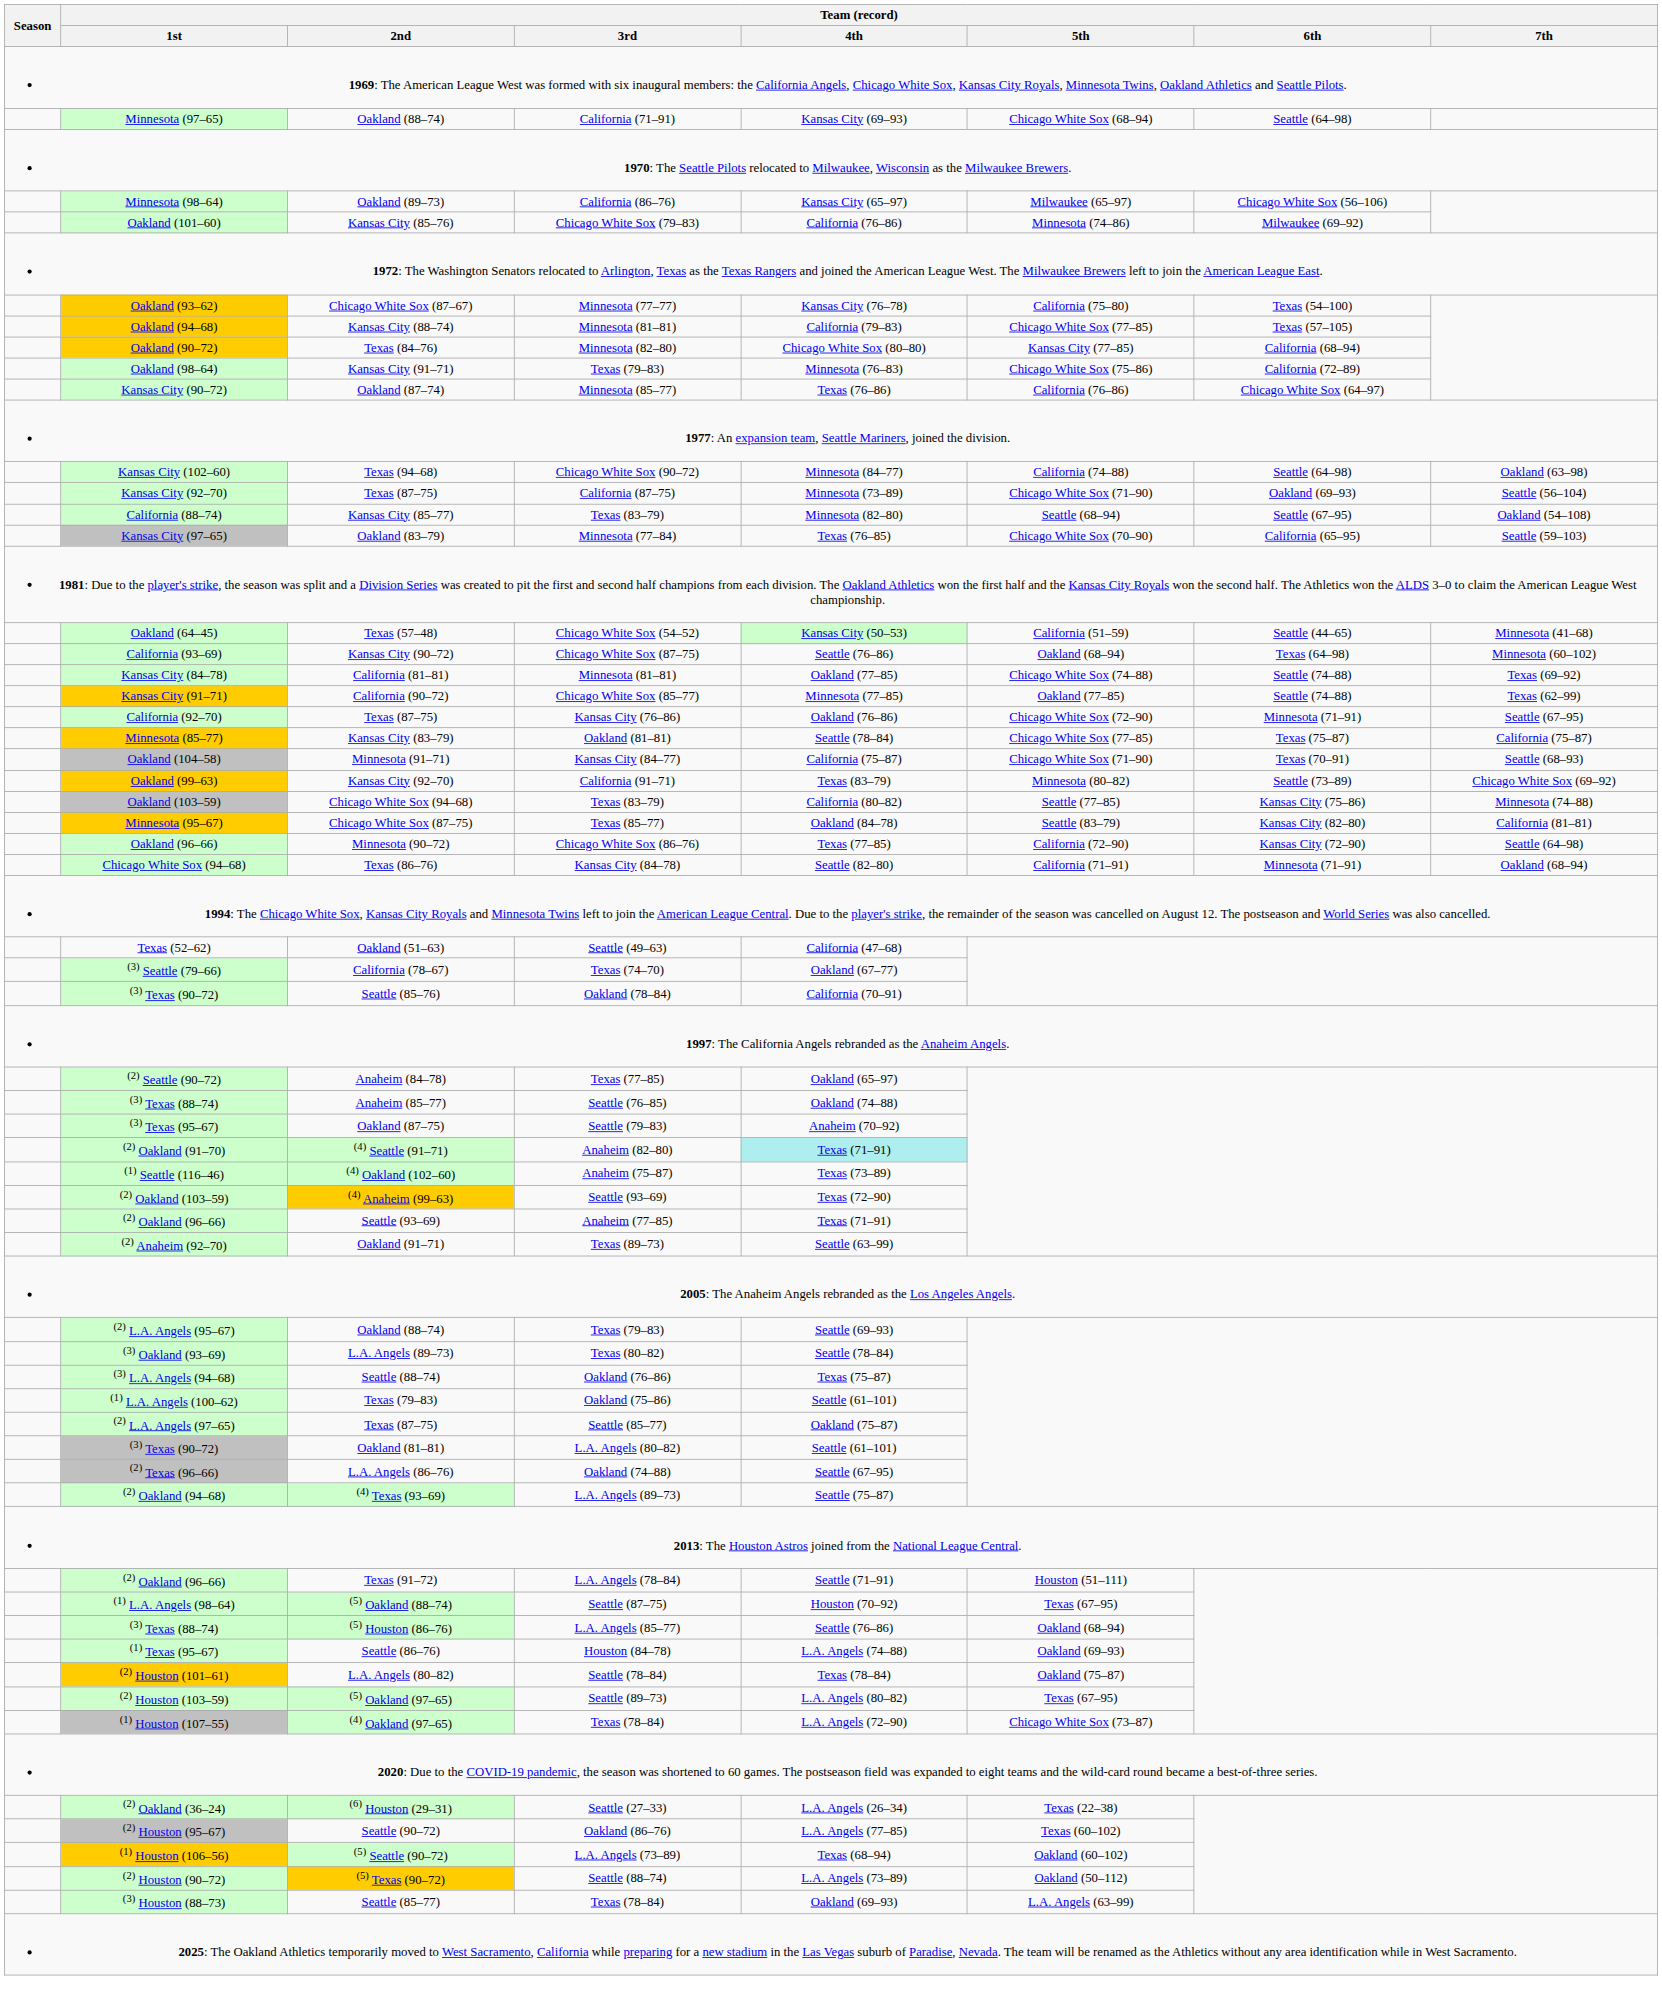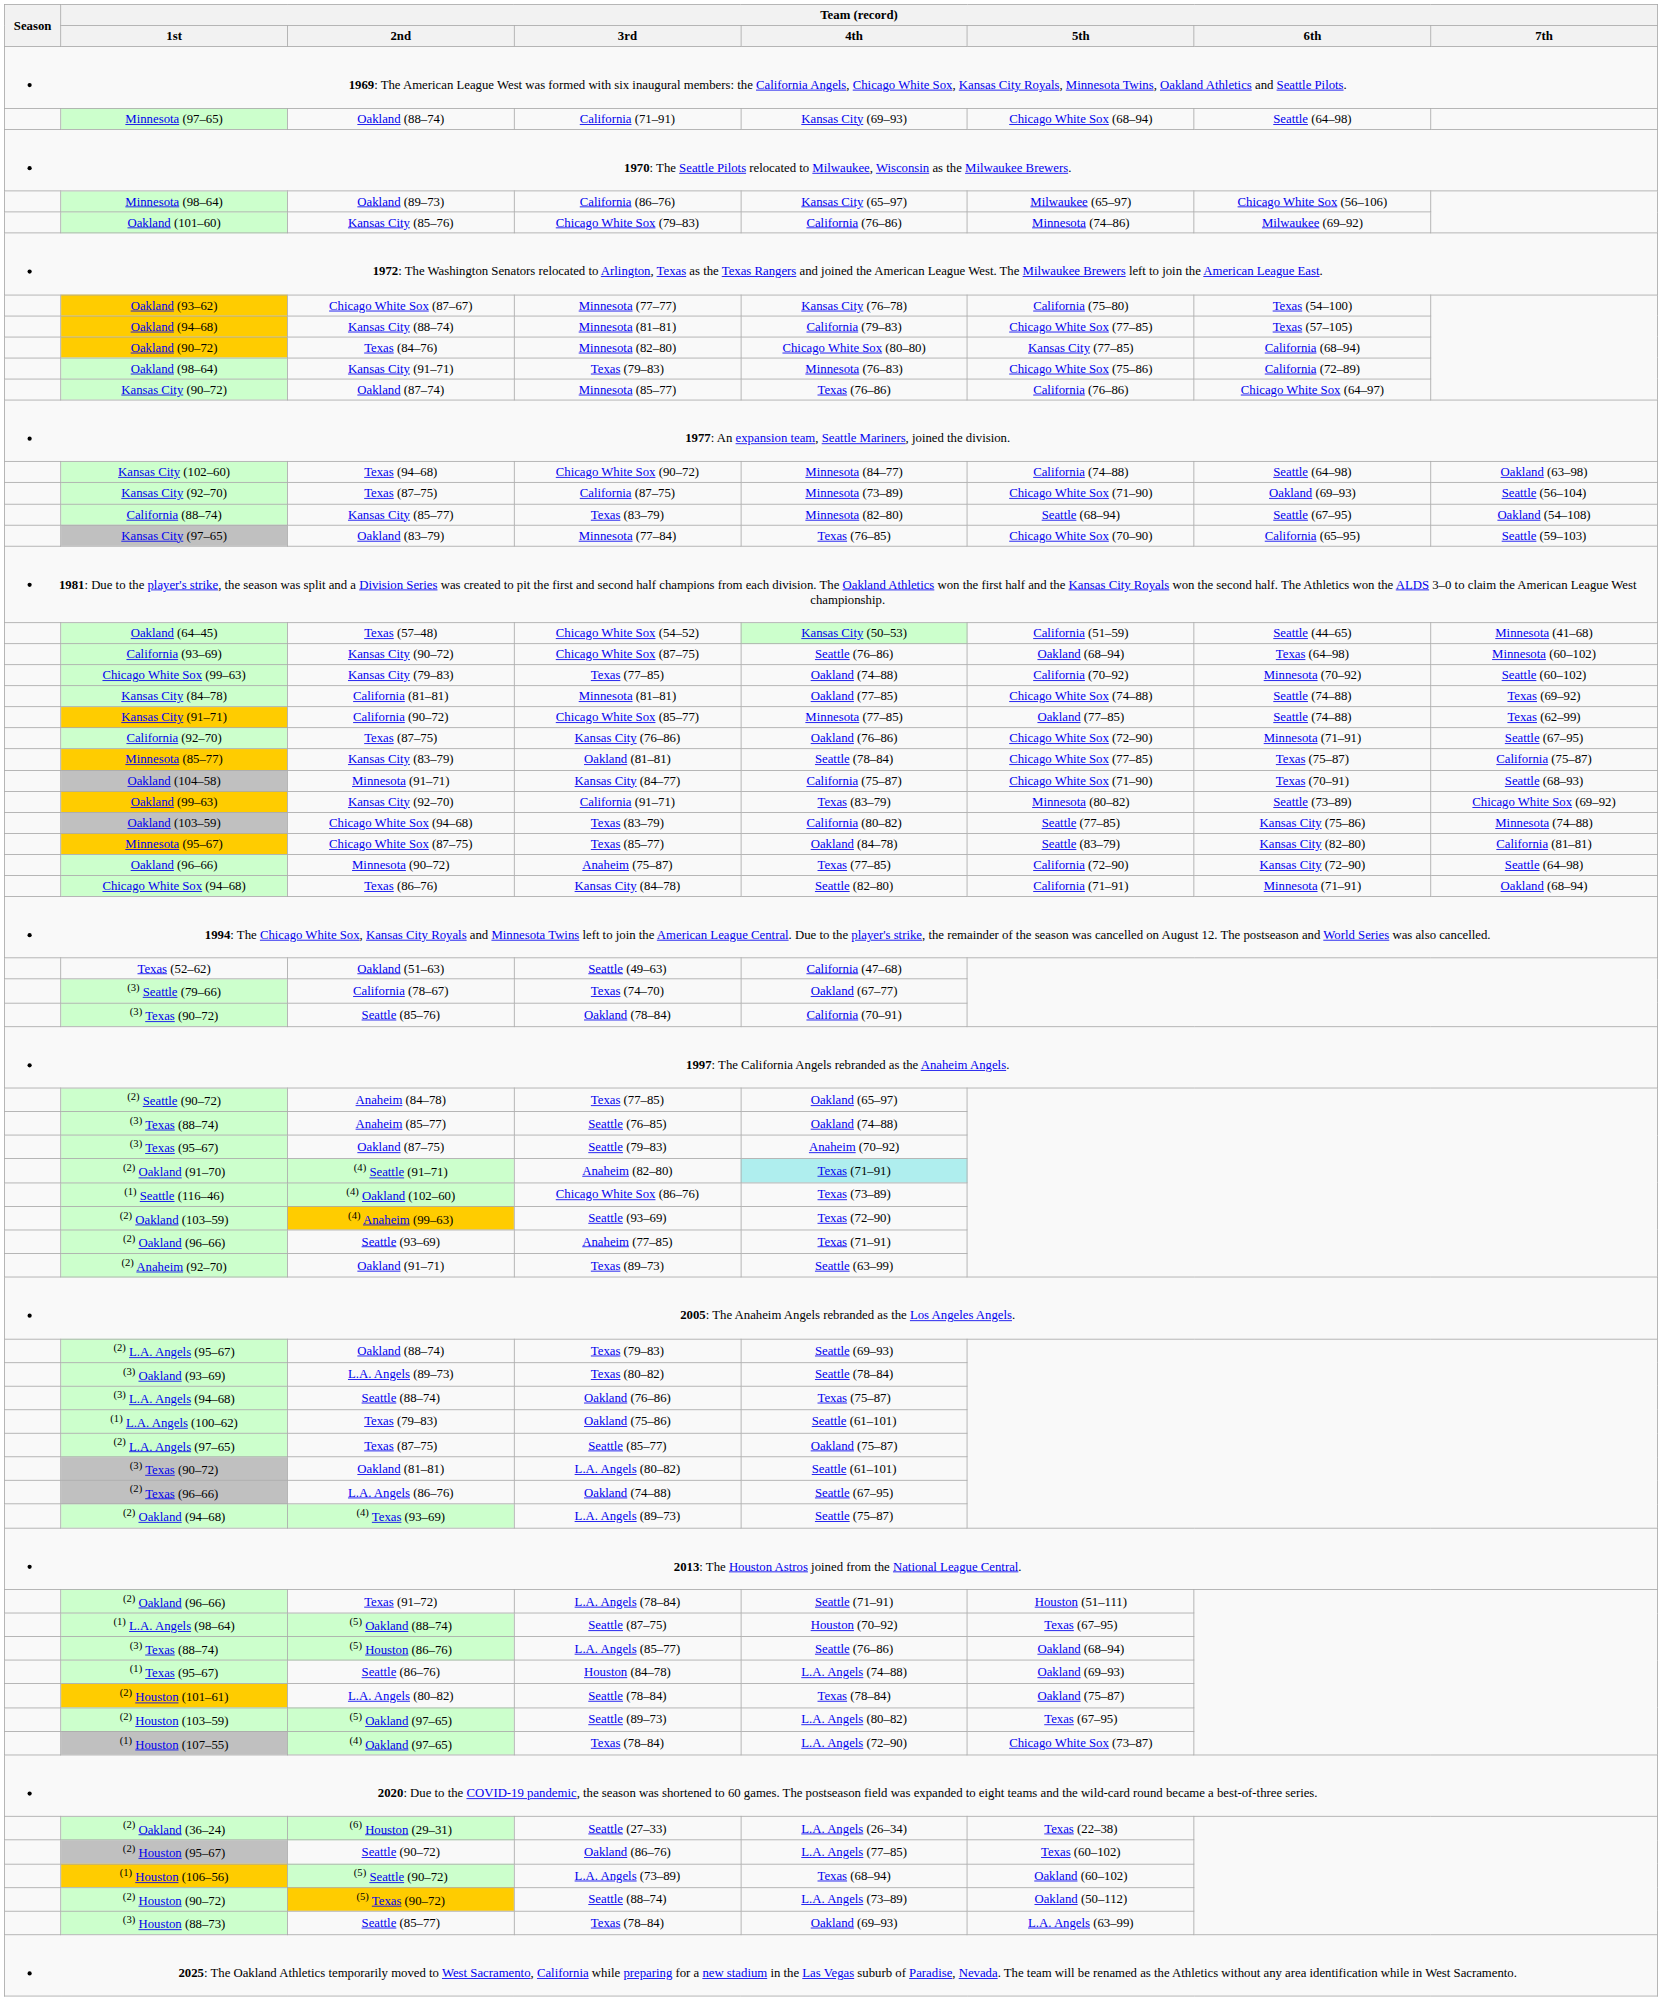+ row: Chicago White Sox (99–63) | Kansas City (79–83) | Texas (77–85) | Oakland (74–88) | California (70–92) | Minnesota (70–92) | Seattle (60–102)
Oakland (96–66) | Team (record) / 3rd: Chicago White Sox (86–76) -> Anaheim (75–87)
(1) Seattle (116–46) | Team (record) / 3rd: Anaheim (75–87) -> Chicago White Sox (86–76)
